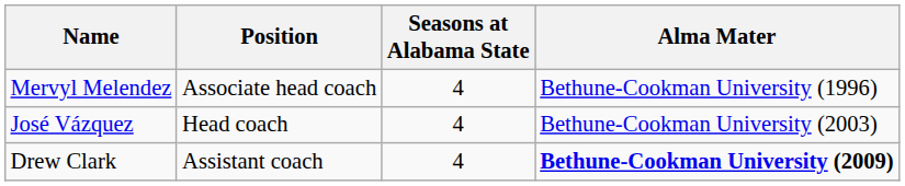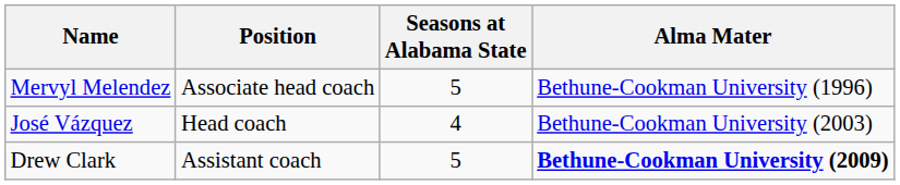Mervyl Melendez | Seasons at Alabama State: 4 -> 5
Drew Clark | Seasons at Alabama State: 4 -> 5
